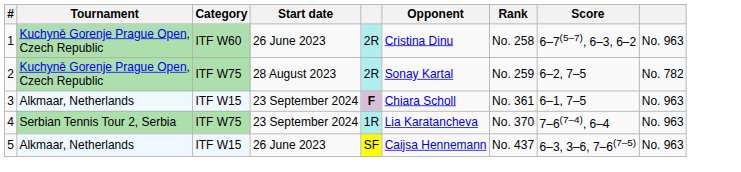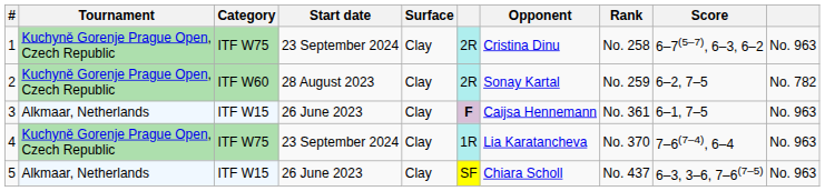+ column: Surface | Clay | Clay | Clay | Clay | Clay
1 | Category: ITF W60 -> ITF W75
1 | Start date: 26 June 2023 -> 23 September 2024
2 | Category: ITF W75 -> ITF W60
3 | Start date: 23 September 2024 -> 26 June 2023
3 | Opponent: Chiara Scholl -> Caijsa Hennemann
4 | Tournament: Serbian Tennis Tour 2, Serbia -> Kuchyně Gorenje Prague Open, Czech Republic
5 | Opponent: Caijsa Hennemann -> Chiara Scholl
